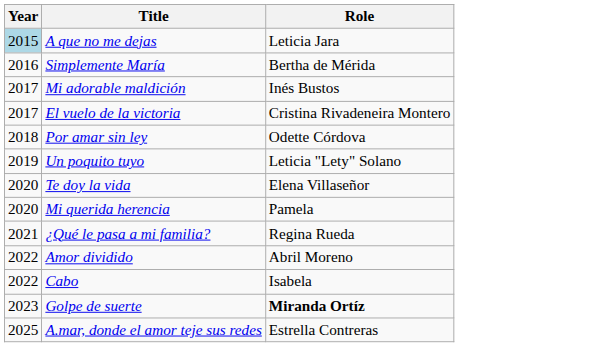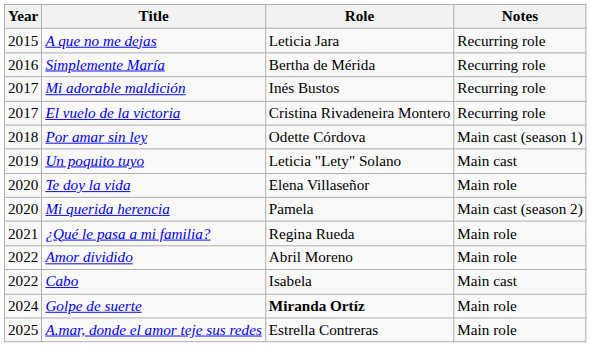+ column: Notes | Recurring role | Recurring role | Recurring role | Recurring role | Main cast (season 1) | Main cast | Main role | Main cast (season 2) | Main role | Main role | Main cast | Main role | Main role
A que no me dejas | Year: lightblue background -> no background
Golpe de suerte | Year: 2023 -> 2024
